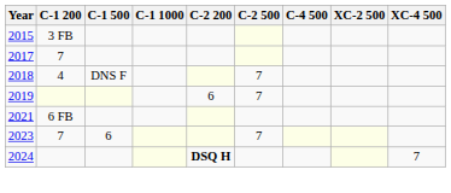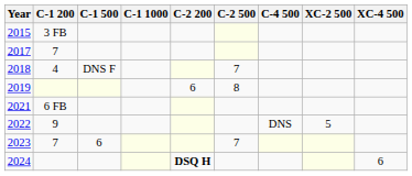2019 | C-2 500: 7 -> 8
+ row: 2022 | 9 | DNS | 5
2024 | XC-4 500: 7 -> 6
